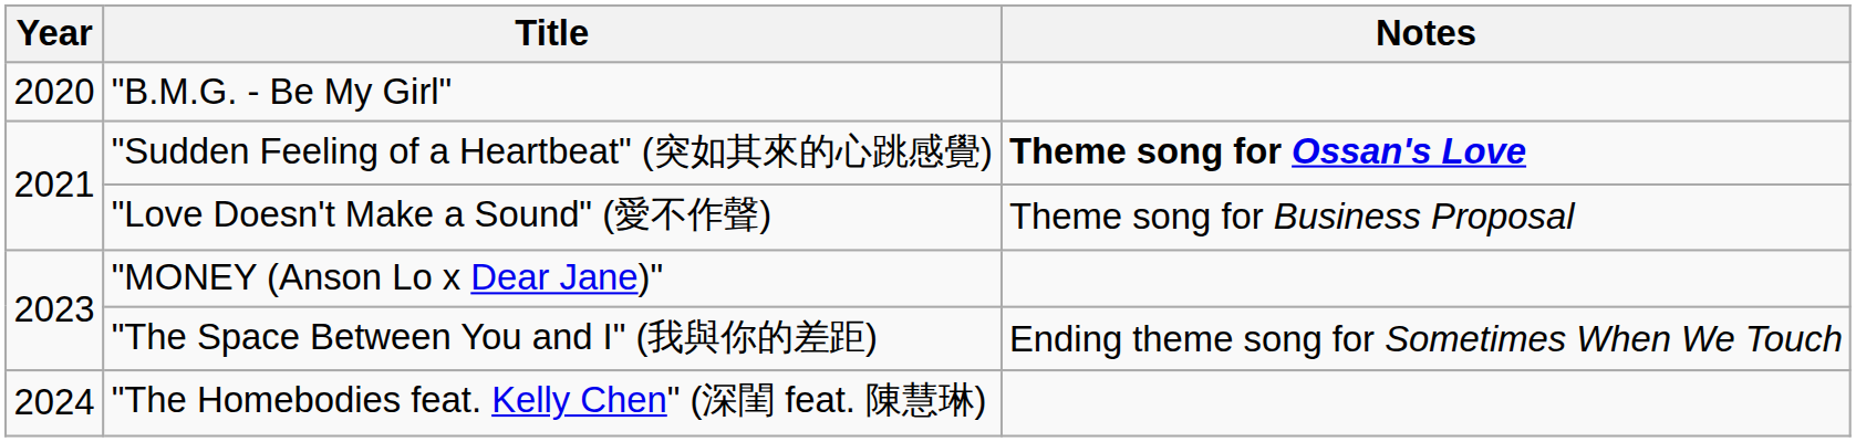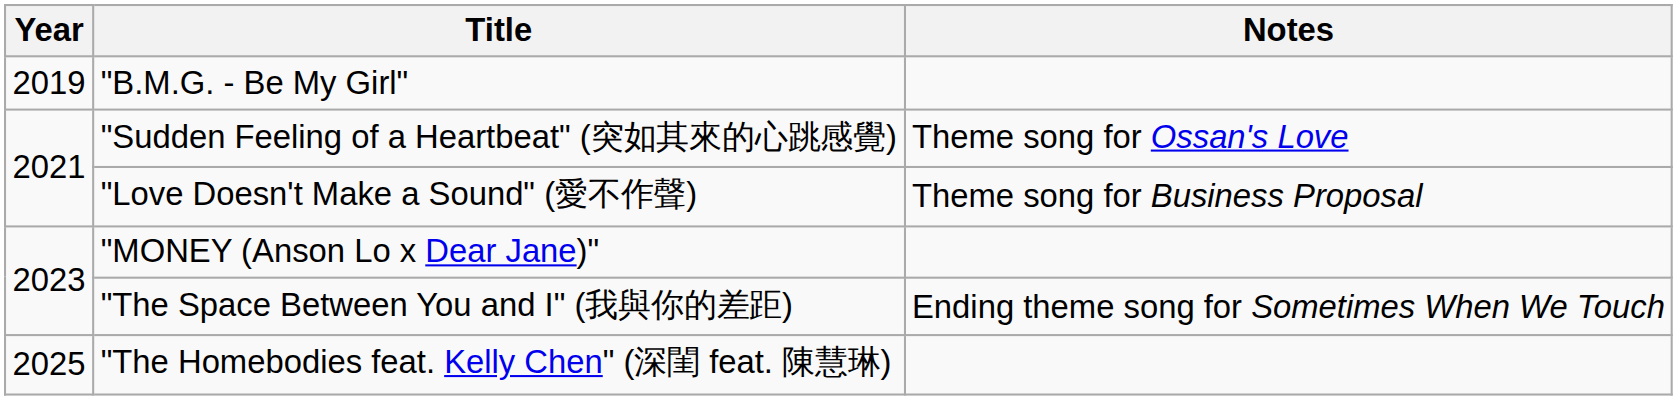"B.M.G. - Be My Girl" | Year: 2020 -> 2019
"Sudden Feeling of a Heartbeat" (突如其來的心跳感覺) | Notes: bold -> normal
"The Homebodies feat. Kelly Chen" (深閨 feat. 陳慧琳) | Year: 2024 -> 2025
